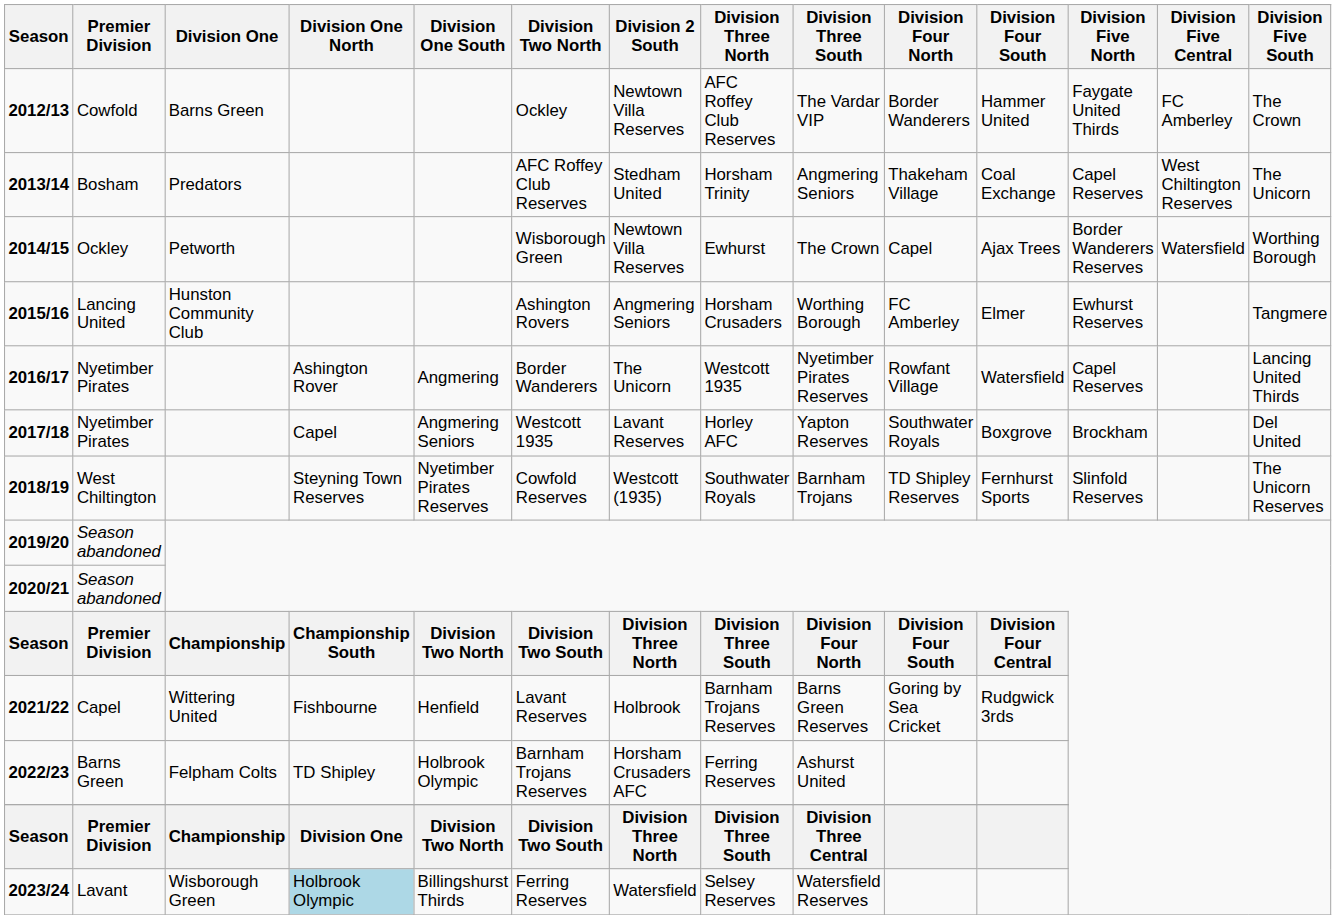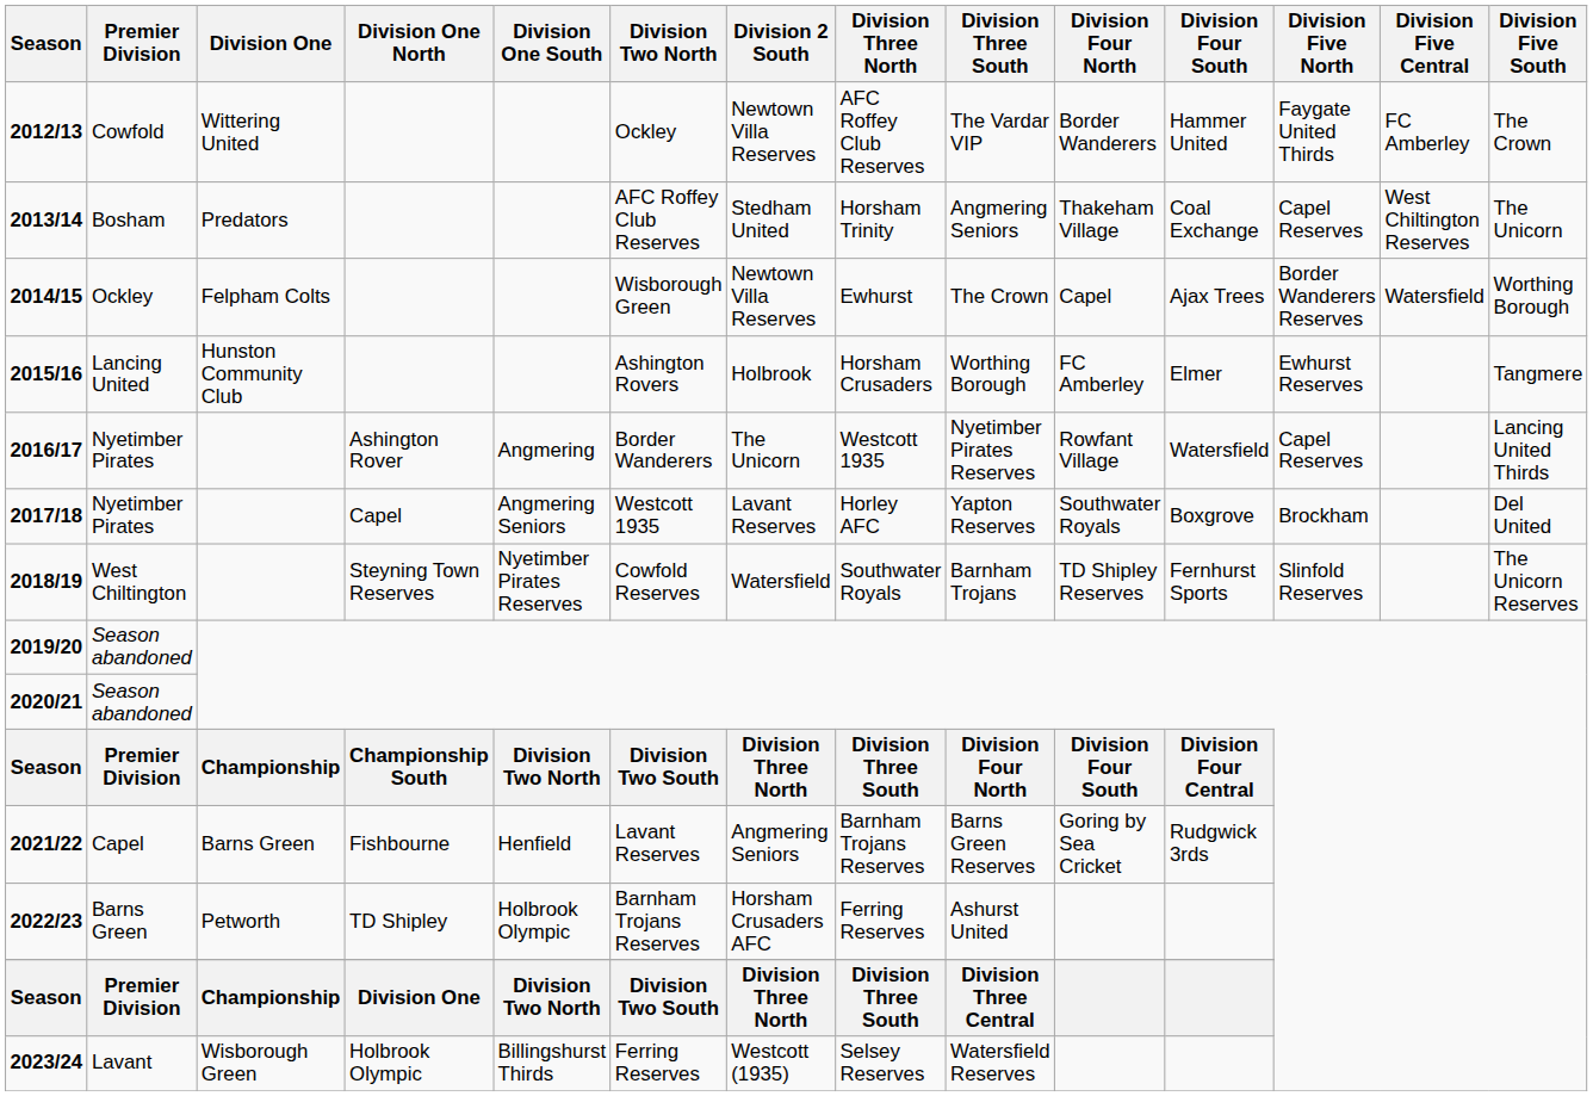2012/13 | Division One: Barns Green -> Wittering United
2014/15 | Division One: Petworth -> Felpham Colts
2015/16 | Division 2 South: Angmering Seniors -> Holbrook
2018/19 | Division 2 South: Westcott (1935) -> Watersfield
2021/22 | Division One: Wittering United -> Barns Green
2021/22 | Division 2 South: Holbrook -> Angmering Seniors
2022/23 | Division One: Felpham Colts -> Petworth
2023/24 | Division One North: lightblue background -> no background
2023/24 | Division 2 South: Watersfield -> Westcott (1935)
